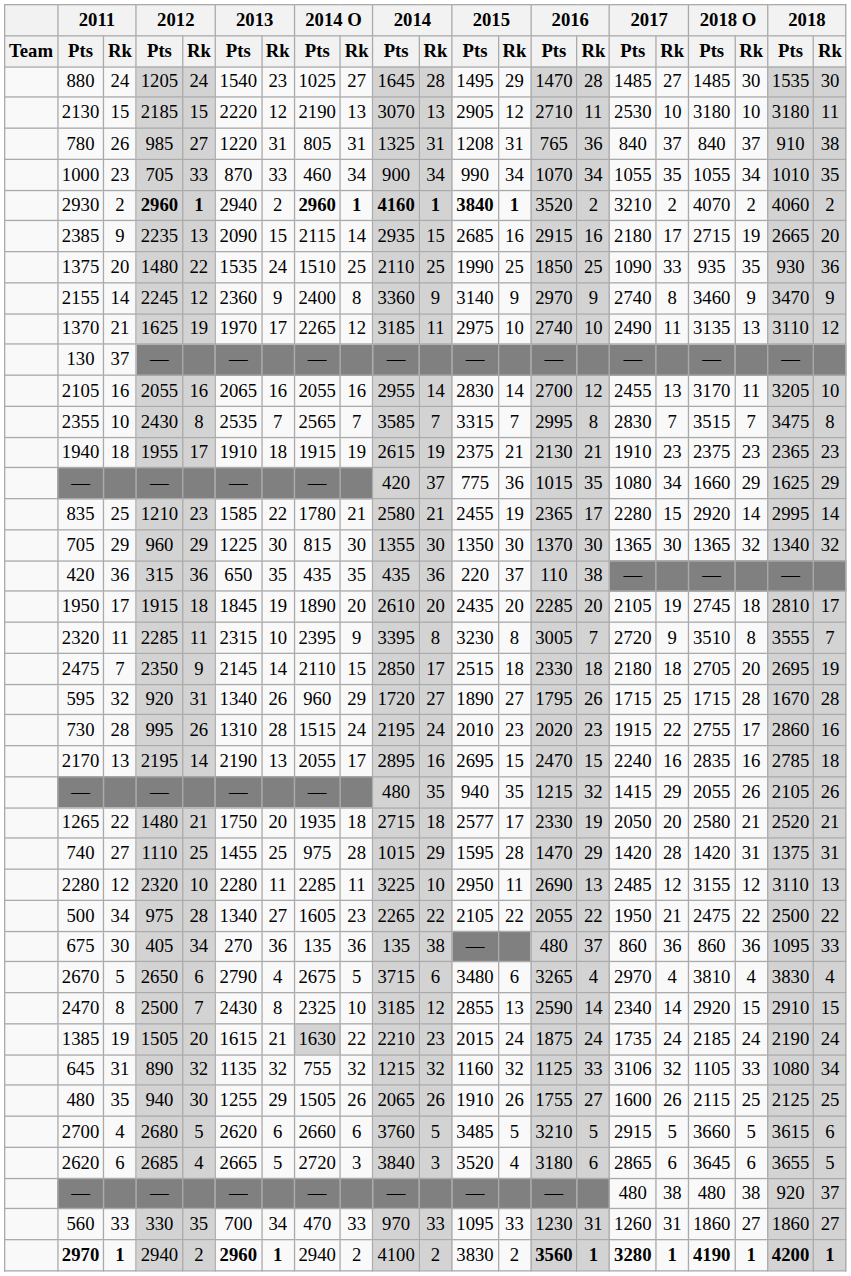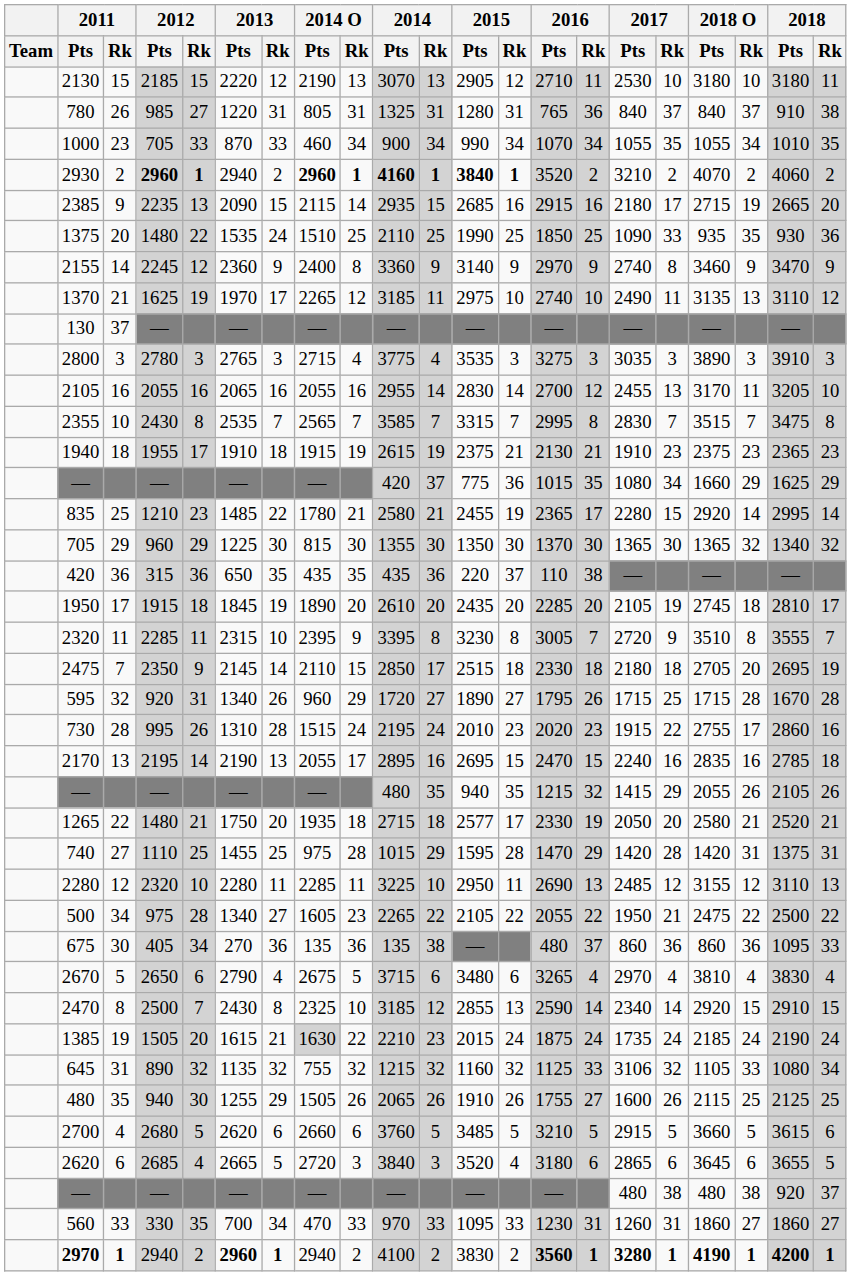- row: 880 | 24 | 1205 | 24 | 1540 | 23 | 1025 | 27 | 1645 | 28 | 1495 | 29 | 1470 | 28 | 1485 | 27 | 1485 | 30 | 1535 | 30
780 | 2015 / Pts: 1208 -> 1280
+ row: 2800 | 3 | 2780 | 3 | 2765 | 3 | 2715 | 4 | 3775 | 4 | 3535 | 3 | 3275 | 3 | 3035 | 3 | 3890 | 3 | 3910 | 3
835 | 2013 / Pts: 1585 -> 1485
